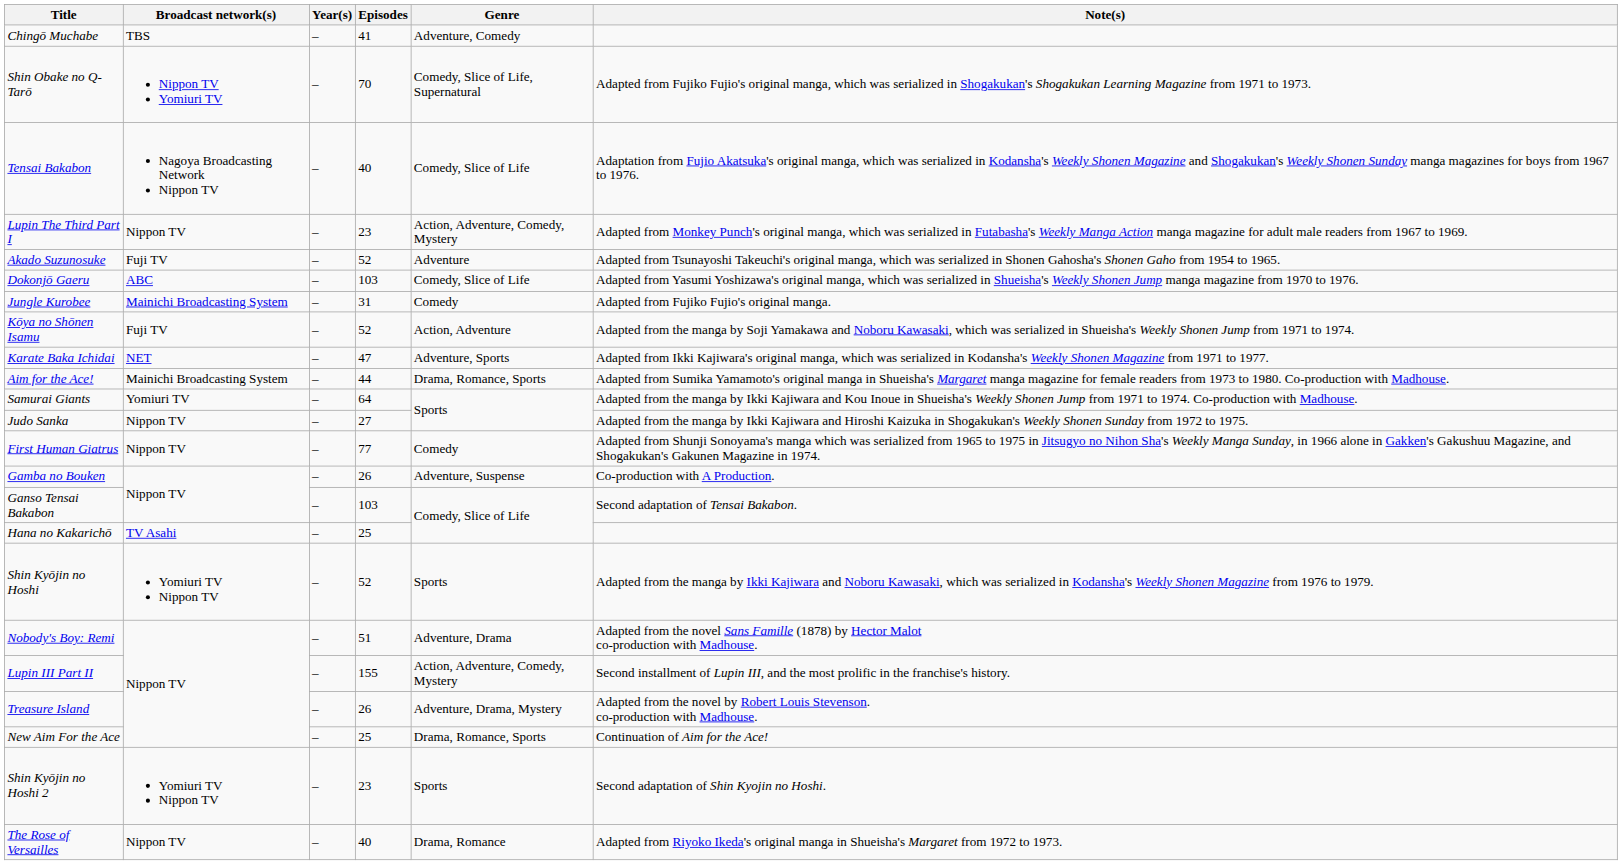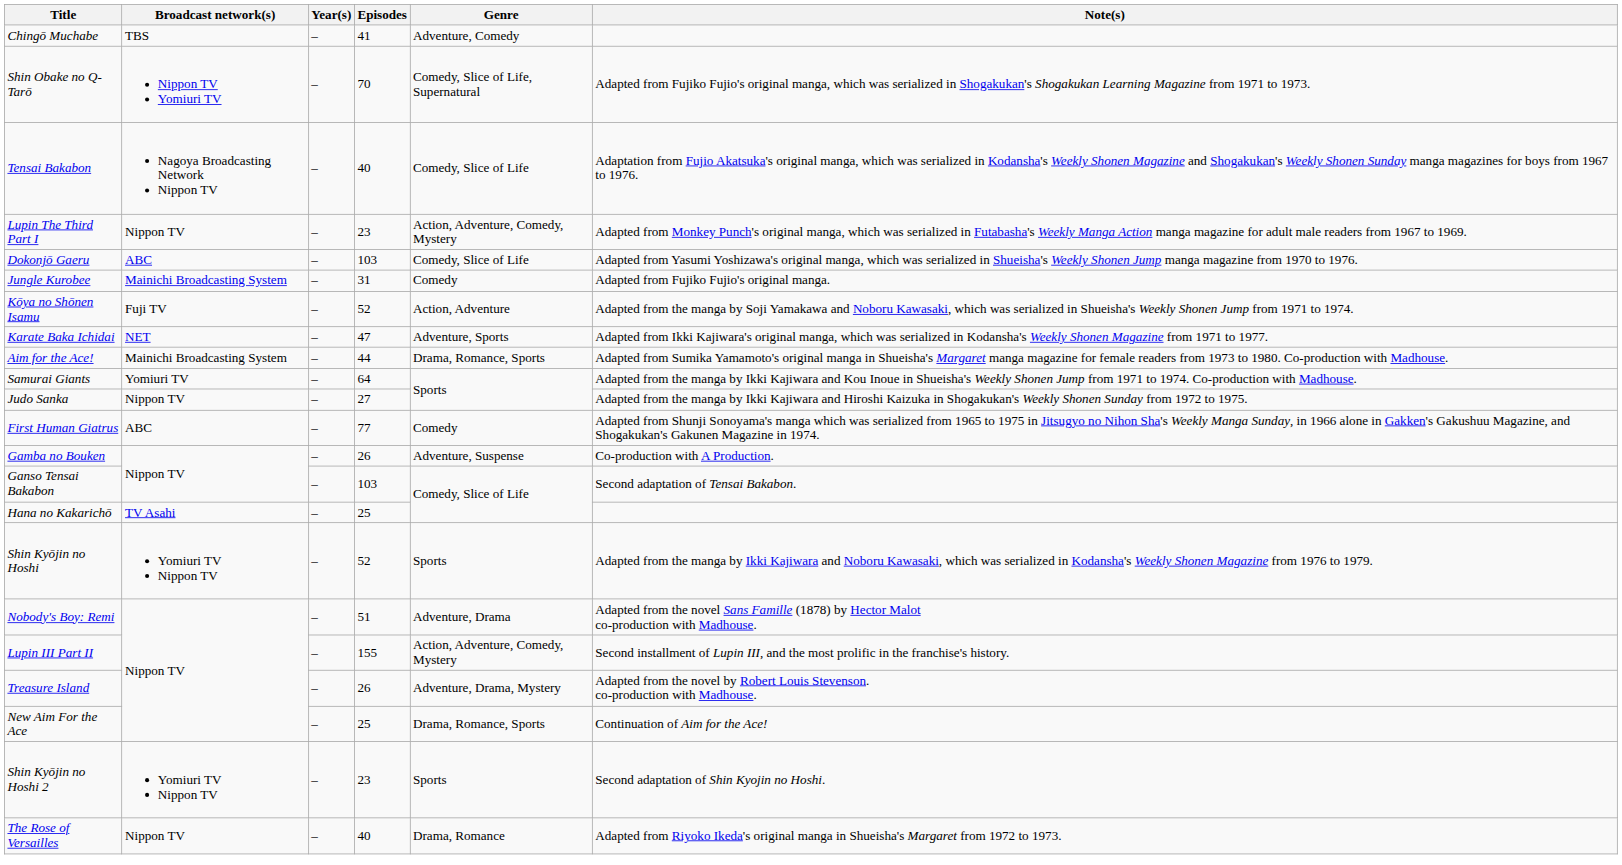- row: Akado Suzunosuke | Fuji TV | – | 52 | Adventure | Adapted from Tsunayoshi Takeuchi's original manga, which was serialized in Shonen Gahosha's Shonen Gaho from 1954 to 1965.
First Human Giatrus | Broadcast network(s): Nippon TV -> ABC
